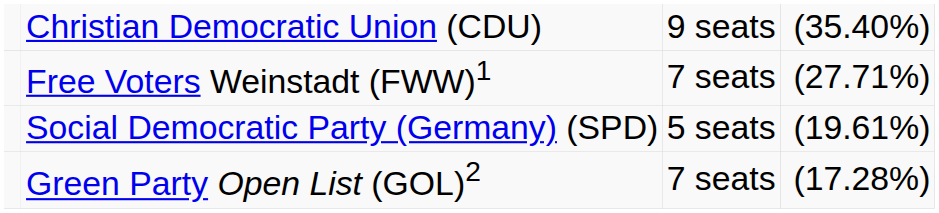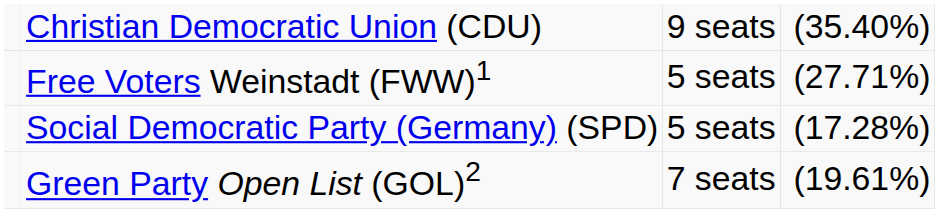Free Voters Weinstadt (FWW)1 | column 3: 7 seats -> 5 seats
Social Democratic Party (Germany) (SPD) | column 4: (19.61%) -> (17.28%)
Green Party Open List (GOL)2 | column 4: (17.28%) -> (19.61%)
